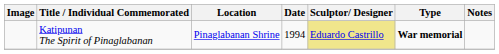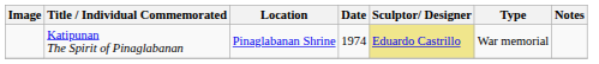Katipunan The Spirit of Pinaglabanan | Date: 1994 -> 1974
Katipunan The Spirit of Pinaglabanan | Type: bold -> normal
